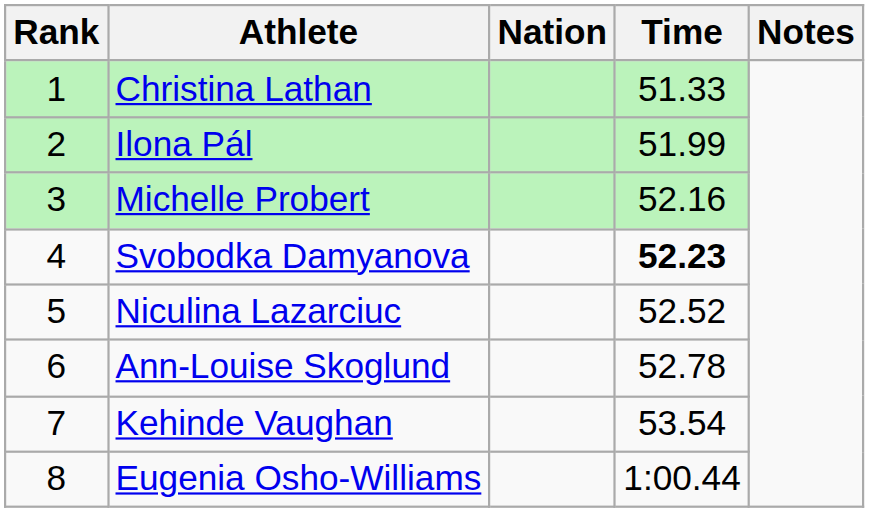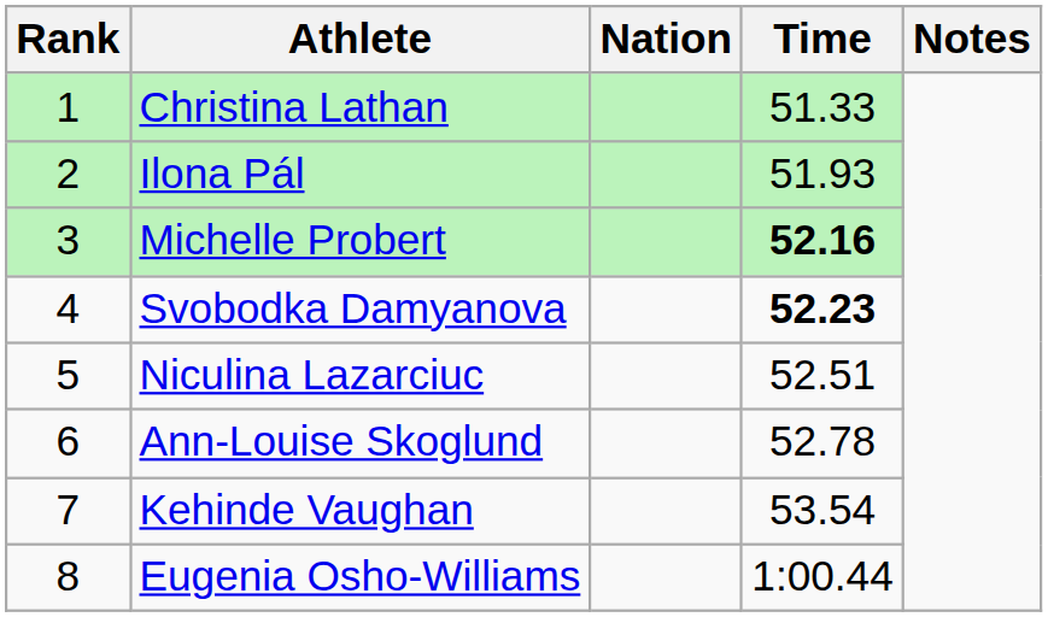Ilona Pál | Time: 51.99 -> 51.93
Michelle Probert | Time: normal -> bold
Niculina Lazarciuc | Time: 52.52 -> 52.51
